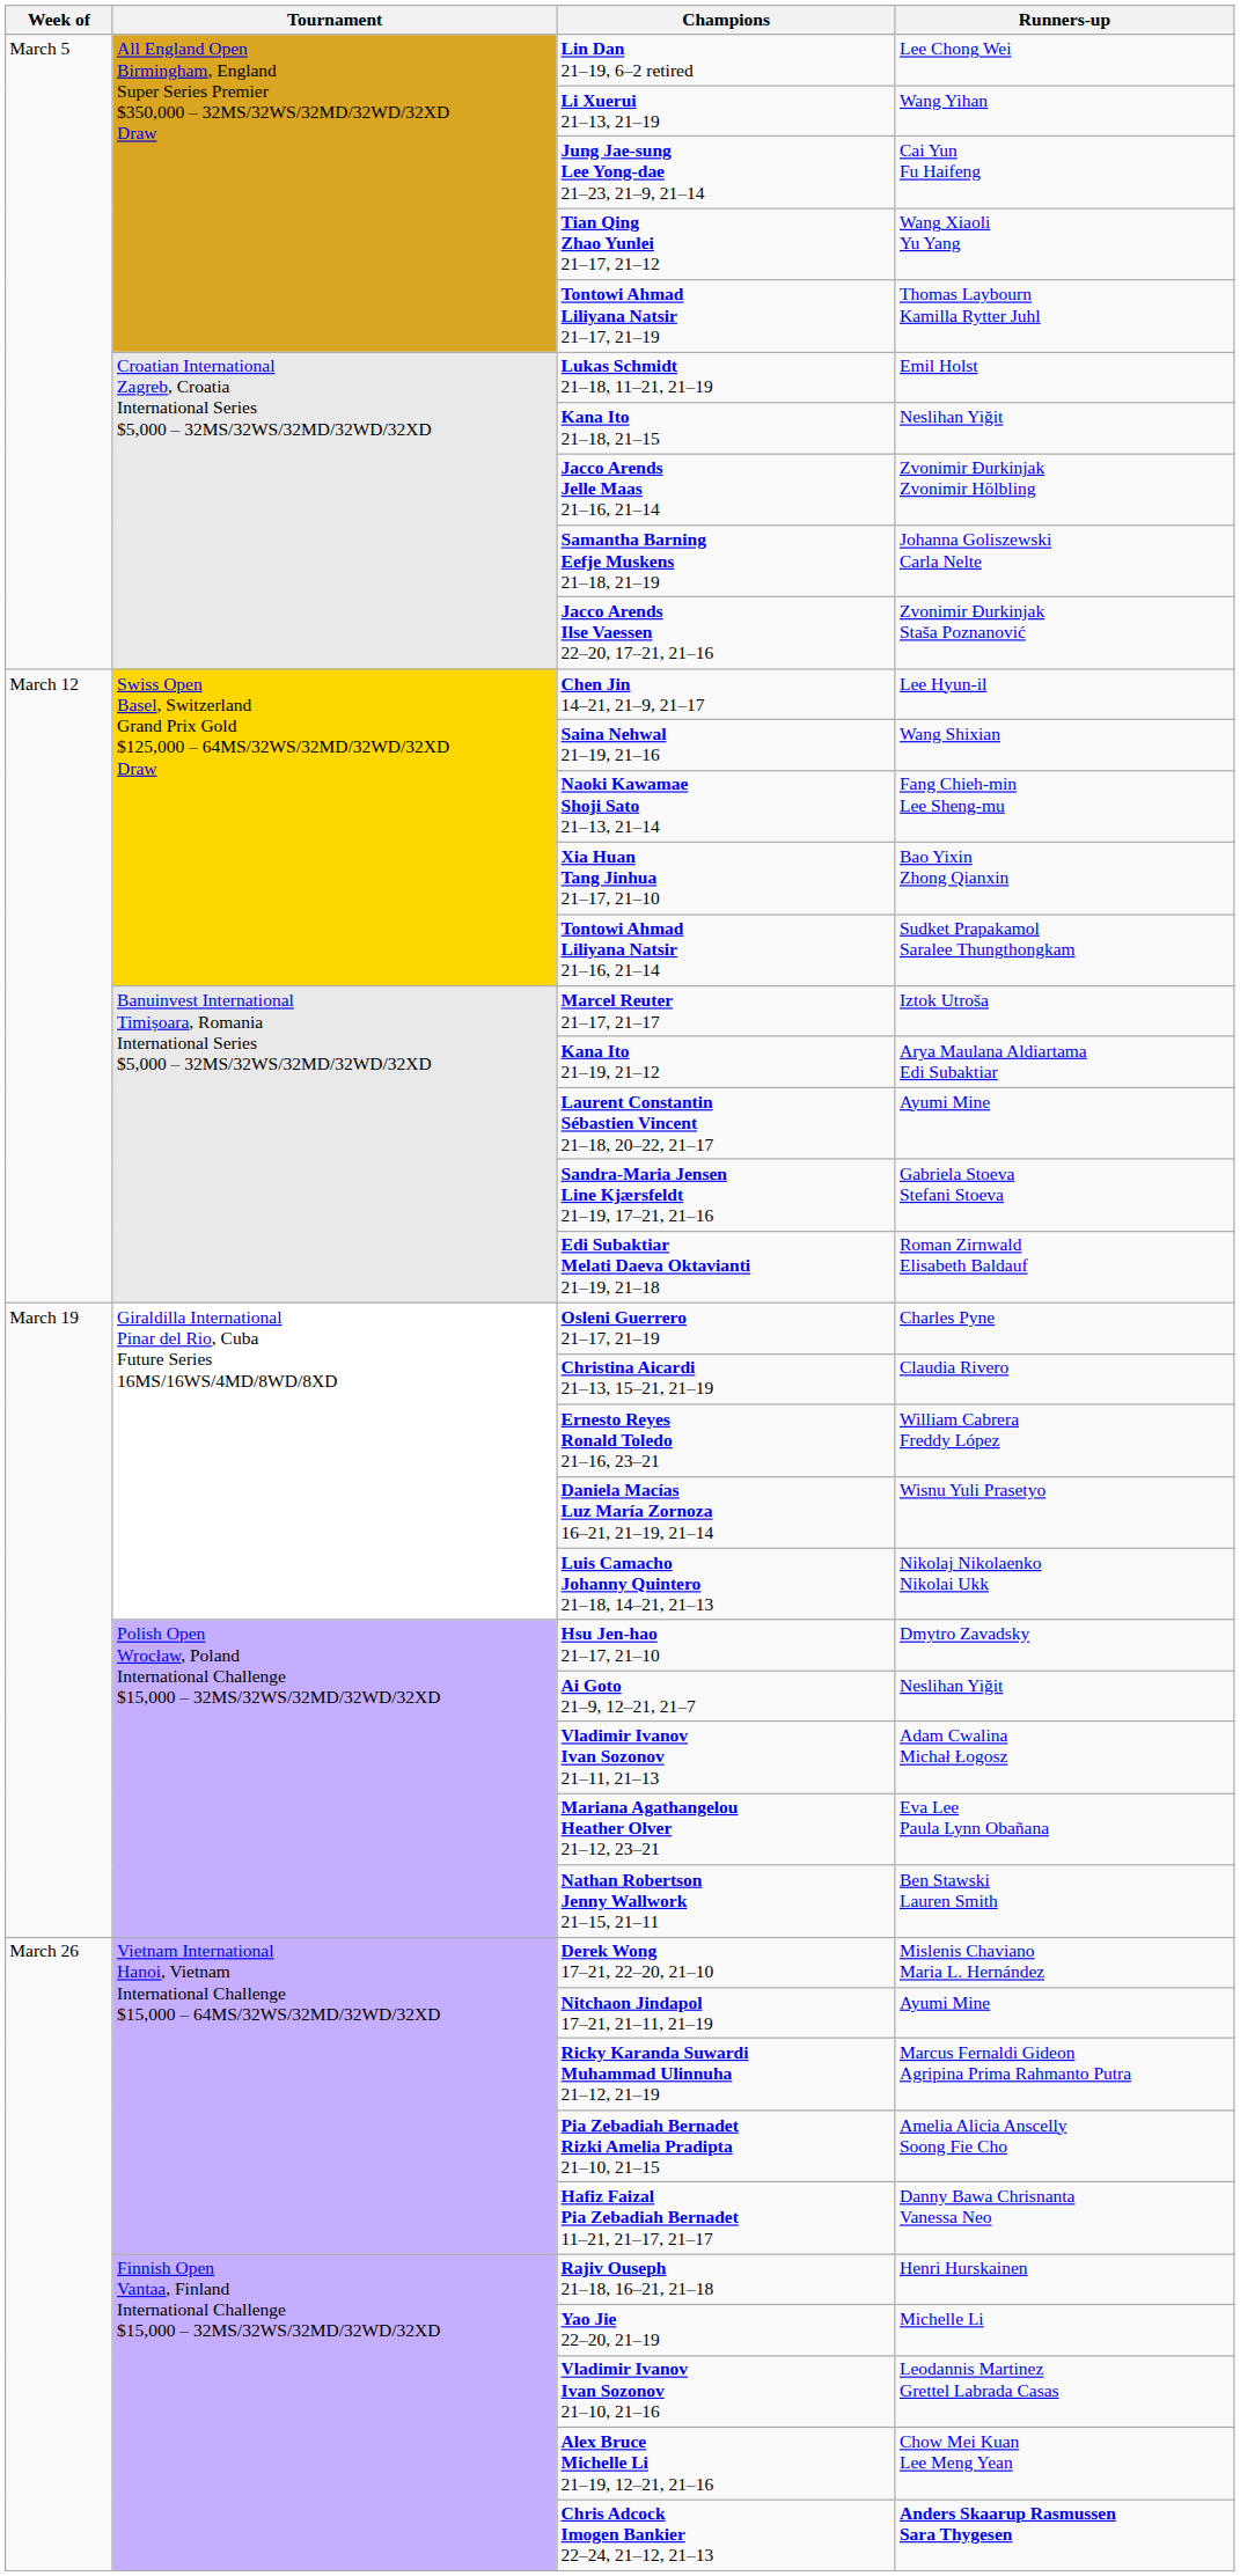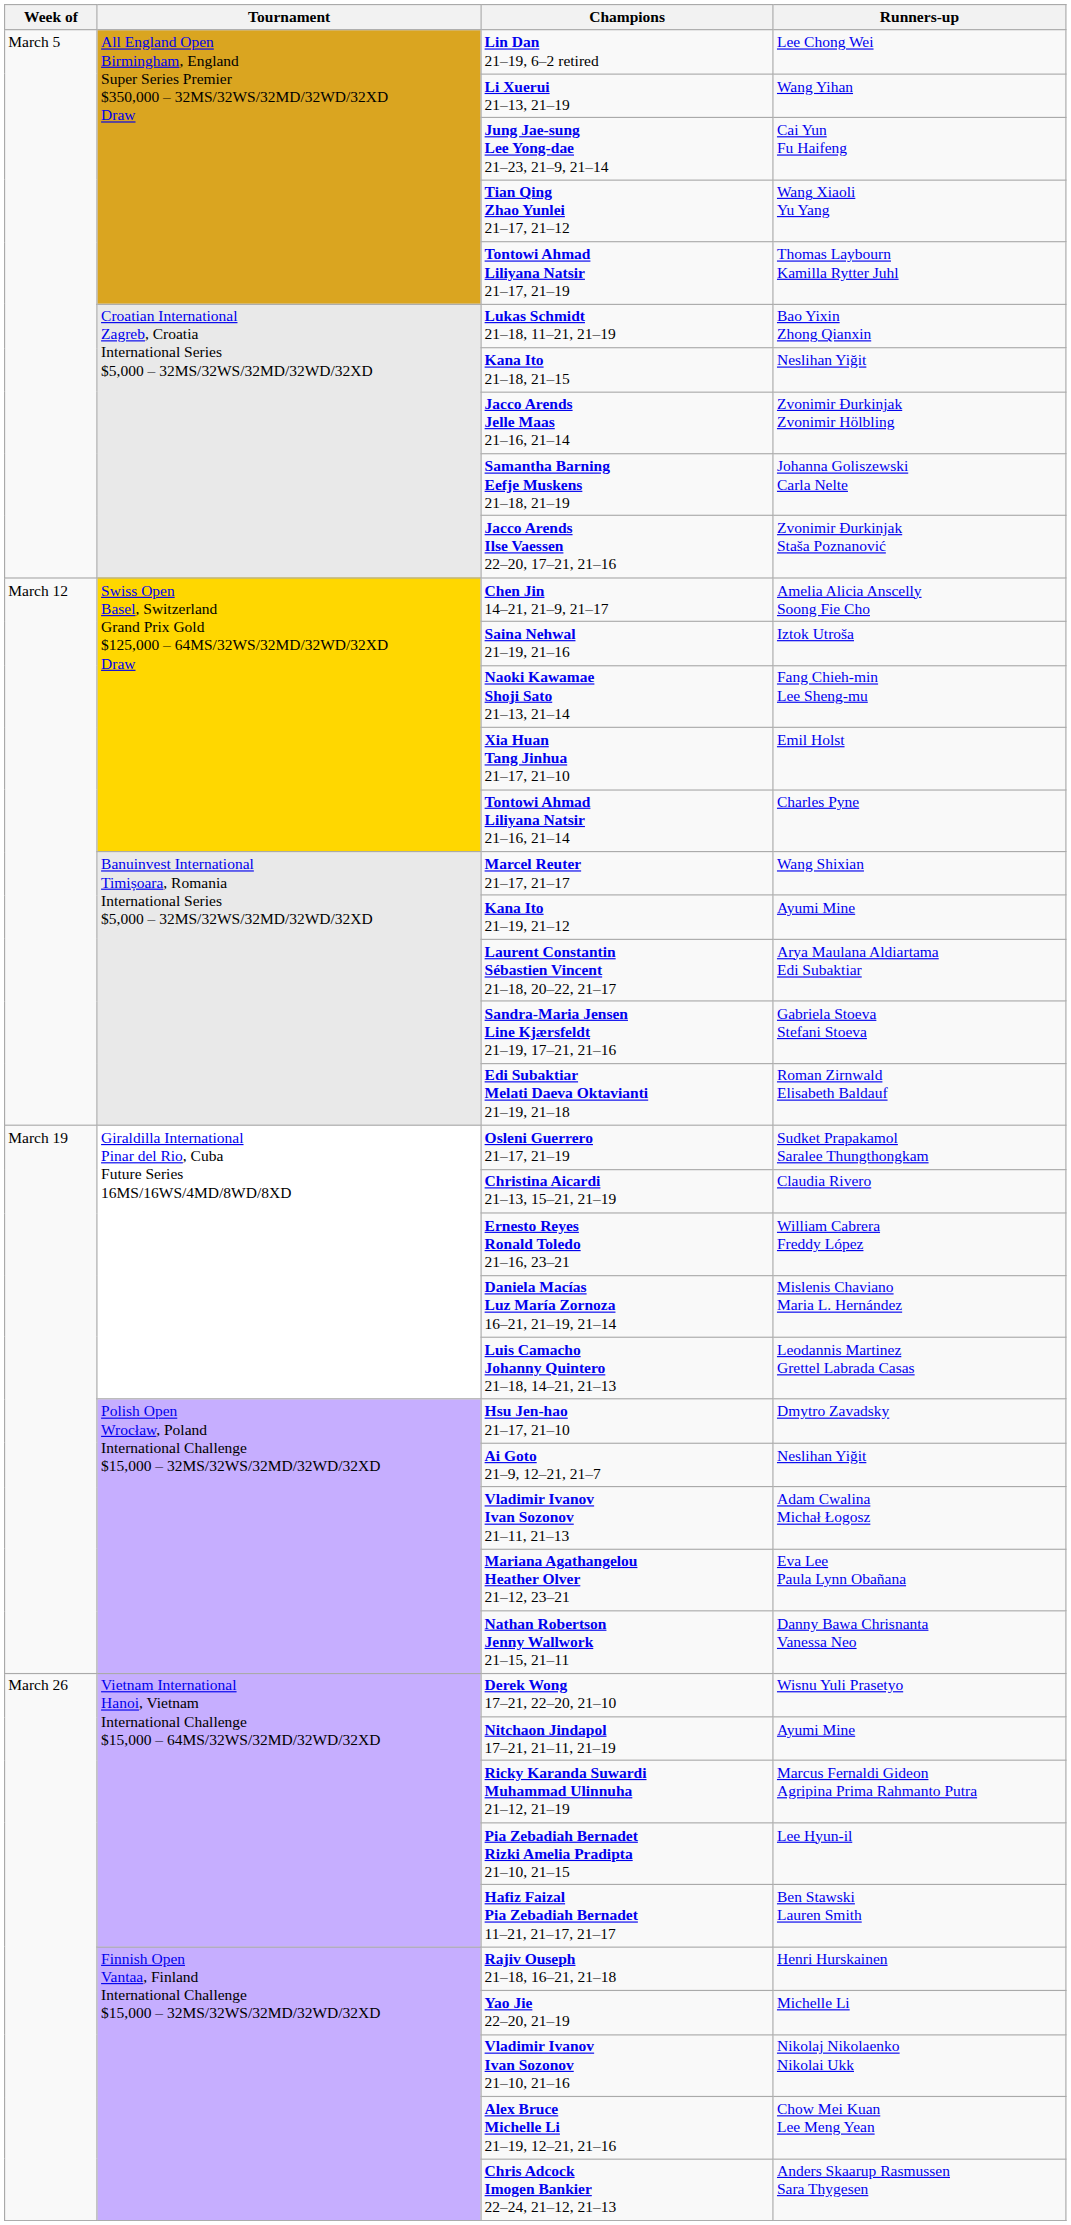Lukas Schmidt 21–18, 11–21, 21–19 | Runners-up: Emil Holst -> Bao Yixin Zhong Qianxin
Chen Jin 14–21, 21–9, 21–17 | Runners-up: Lee Hyun-il -> Amelia Alicia Anscelly Soong Fie Cho
Saina Nehwal 21–19, 21–16 | Runners-up: Wang Shixian -> Iztok Utroša
Xia Huan Tang Jinhua 21–17, 21–10 | Runners-up: Bao Yixin Zhong Qianxin -> Emil Holst
Tontowi Ahmad Liliyana Natsir 21–16, 21–14 | Runners-up: Sudket Prapakamol Saralee Thungthongkam -> Charles Pyne
Marcel Reuter 21–17, 21–17 | Runners-up: Iztok Utroša -> Wang Shixian
Kana Ito 21–19, 21–12 | Runners-up: Arya Maulana Aldiartama Edi Subaktiar -> Ayumi Mine
Laurent Constantin Sébastien Vincent 21–18, 20–22, 21–17 | Runners-up: Ayumi Mine -> Arya Maulana Aldiartama Edi Subaktiar
Osleni Guerrero 21–17, 21–19 | Runners-up: Charles Pyne -> Sudket Prapakamol Saralee Thungthongkam
Daniela Macías Luz María Zornoza 16–21, 21–19, 21–14 | Runners-up: Wisnu Yuli Prasetyo -> Mislenis Chaviano Maria L. Hernández
Luis Camacho Johanny Quintero 21–18, 14–21, 21–13 | Runners-up: Nikolaj Nikolaenko Nikolai Ukk -> Leodannis Martinez Grettel Labrada Casas
Nathan Robertson Jenny Wallwork 21–15, 21–11 | Runners-up: Ben Stawski Lauren Smith -> Danny Bawa Chrisnanta Vanessa Neo
Derek Wong 17–21, 22–20, 21–10 | Runners-up: Mislenis Chaviano Maria L. Hernández -> Wisnu Yuli Prasetyo
Pia Zebadiah Bernadet Rizki Amelia Pradipta 21–10, 21–15 | Runners-up: Amelia Alicia Anscelly Soong Fie Cho -> Lee Hyun-il
Hafiz Faizal Pia Zebadiah Bernadet 11–21, 21–17, 21–17 | Runners-up: Danny Bawa Chrisnanta Vanessa Neo -> Ben Stawski Lauren Smith
Vladimir Ivanov Ivan Sozonov 21–10, 21–16 | Runners-up: Leodannis Martinez Grettel Labrada Casas -> Nikolaj Nikolaenko Nikolai Ukk
Chris Adcock Imogen Bankier 22–24, 21–12, 21–13 | Runners-up: bold -> normal
